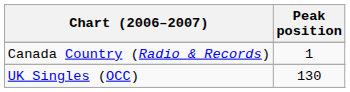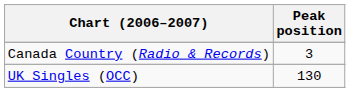Canada Country (Radio & Records) | Peak position: 1 -> 3
